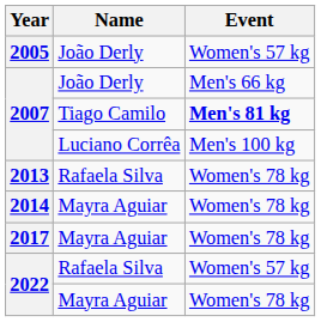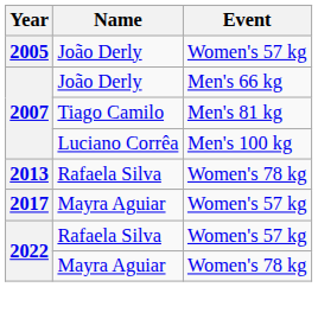2007 / Tiago Camilo | Event: bold -> normal
- row: 2014 | Mayra Aguiar | Women's 78 kg
2017 | Event: Women's 78 kg -> Women's 57 kg
